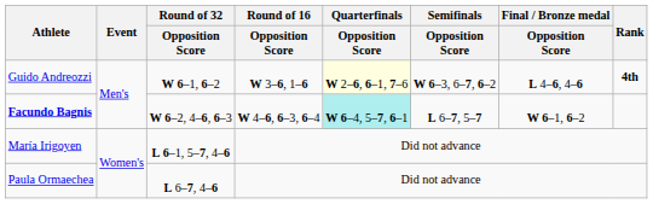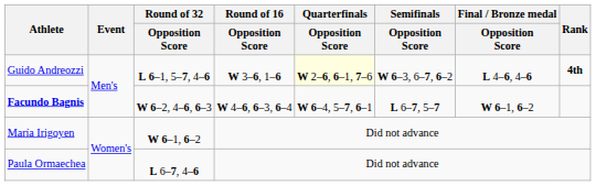Guido Andreozzi | Round of 32 / Opposition Score: W 6–1, 6–2 -> L 6–1, 5–7, 4–6
Facundo Bagnis | Quarterfinals / Opposition Score: paleturquoise background -> no background
María Irigoyen | Round of 32 / Opposition Score: L 6–1, 5–7, 4–6 -> W 6–1, 6–2
